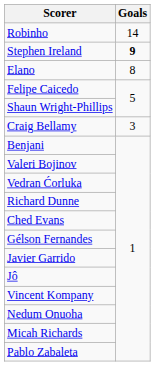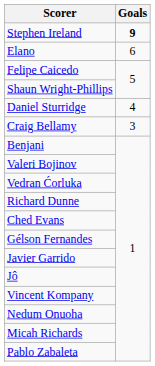- row: Robinho | 14
Elano | Goals: 8 -> 6
+ row: Daniel Sturridge | 4
